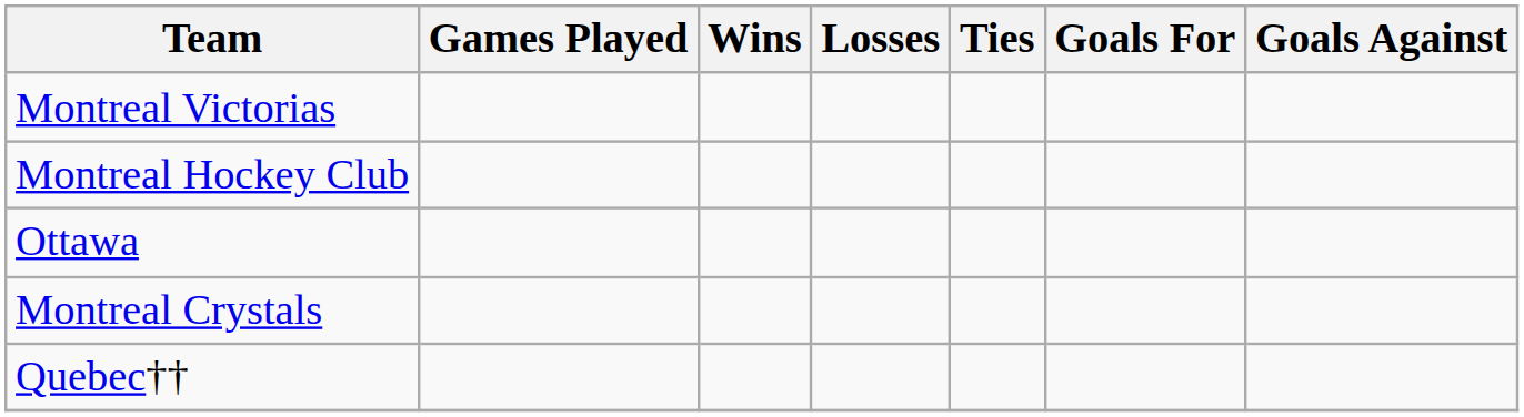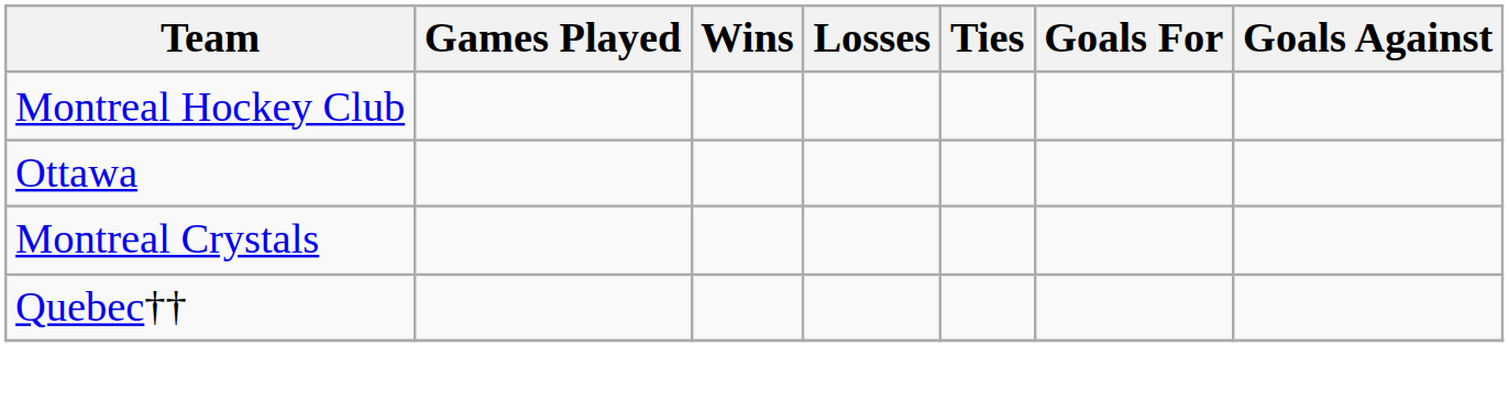- row: Montreal Victorias
